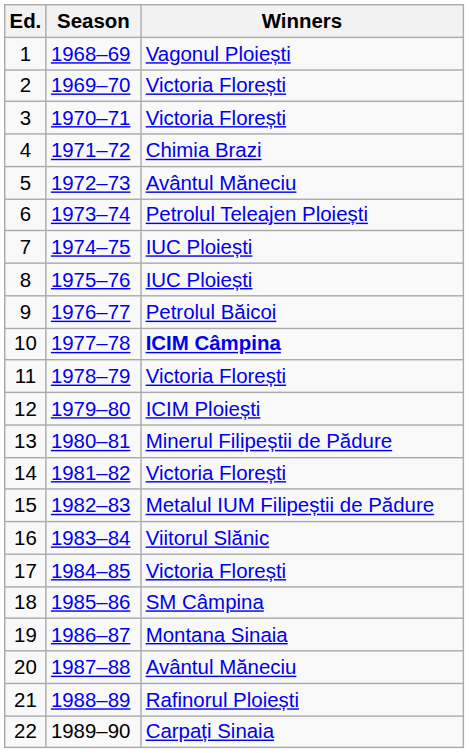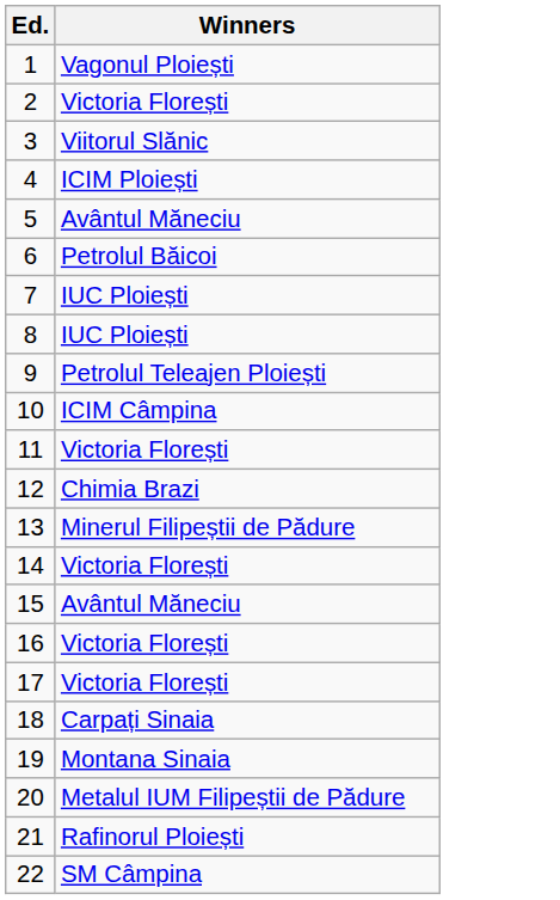- column: Season | 1968–69 | 1969–70 | 1970–71 | 1971–72 | 1972–73 | 1973–74 | 1974–75 | 1975–76 | 1976–77 | 1977–78 | 1978–79 | 1979–80 | 1980–81 | 1981–82 | 1982–83 | 1983–84 | 1984–85 | 1985–86 | 1986–87 | 1987–88 | 1988–89 | 1989–90
3 | Winners: Victoria Florești -> Viitorul Slănic
4 | Winners: Chimia Brazi -> ICIM Ploiești
6 | Winners: Petrolul Teleajen Ploiești -> Petrolul Băicoi
9 | Winners: Petrolul Băicoi -> Petrolul Teleajen Ploiești
10 | Winners: bold -> normal
12 | Winners: ICIM Ploiești -> Chimia Brazi
15 | Winners: Metalul IUM Filipeștii de Pădure -> Avântul Măneciu
16 | Winners: Viitorul Slănic -> Victoria Florești
18 | Winners: SM Câmpina -> Carpați Sinaia
20 | Winners: Avântul Măneciu -> Metalul IUM Filipeștii de Pădure
22 | Winners: Carpați Sinaia -> SM Câmpina
